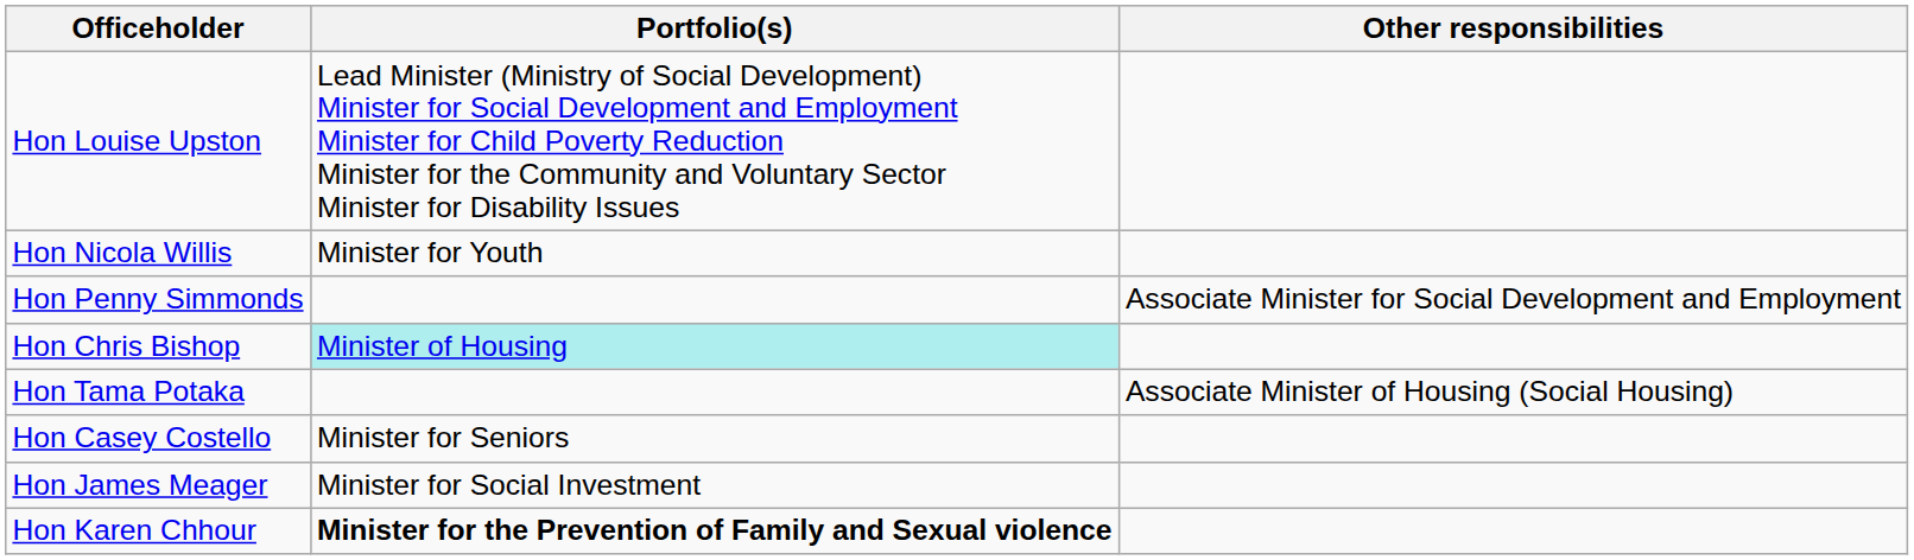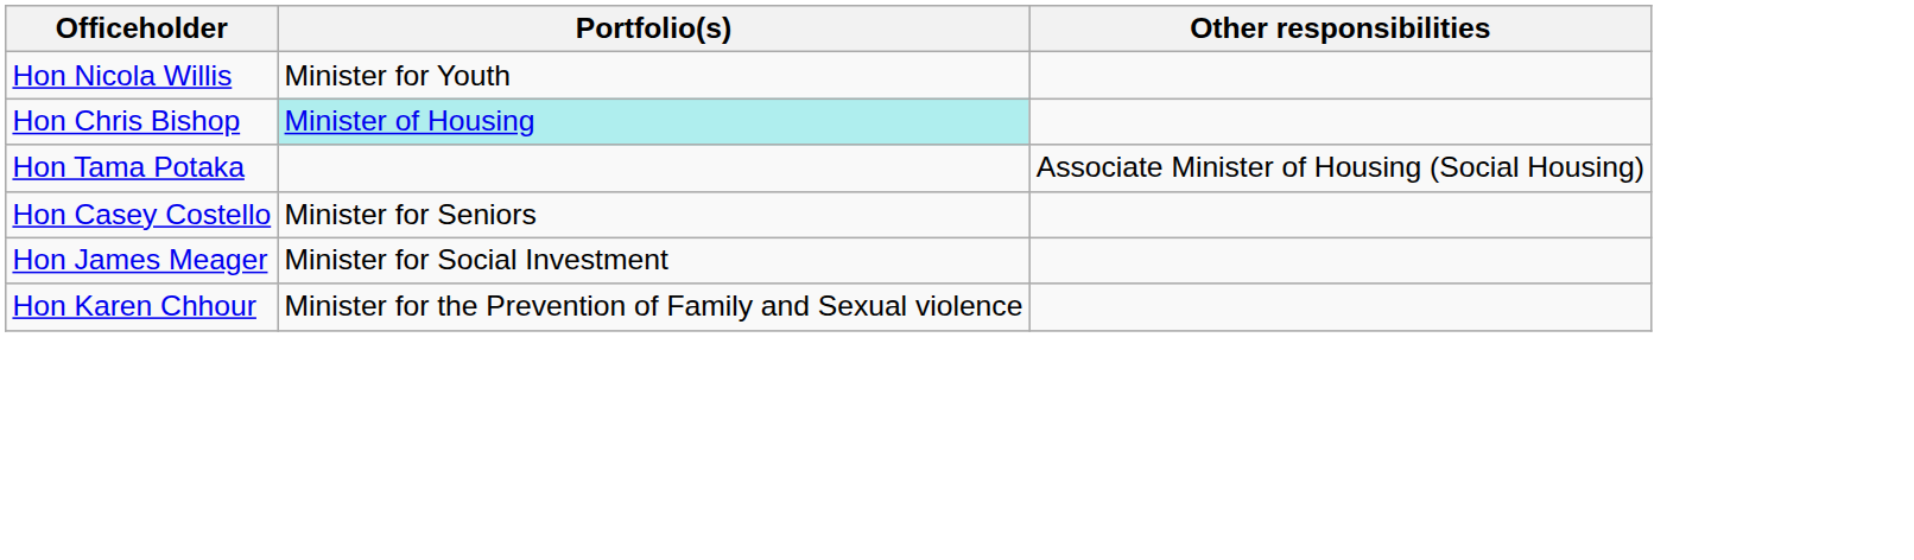- row: Hon Louise Upston | Lead Minister (Ministry of Social Development) Minister for Social Development and Employment Minister for Child Poverty Reduction Minister for the Community and Voluntary Sector Minister for Disability Issues
- row: Hon Penny Simmonds | Associate Minister for Social Development and Employment
Hon Karen Chhour | Portfolio(s): bold -> normal
